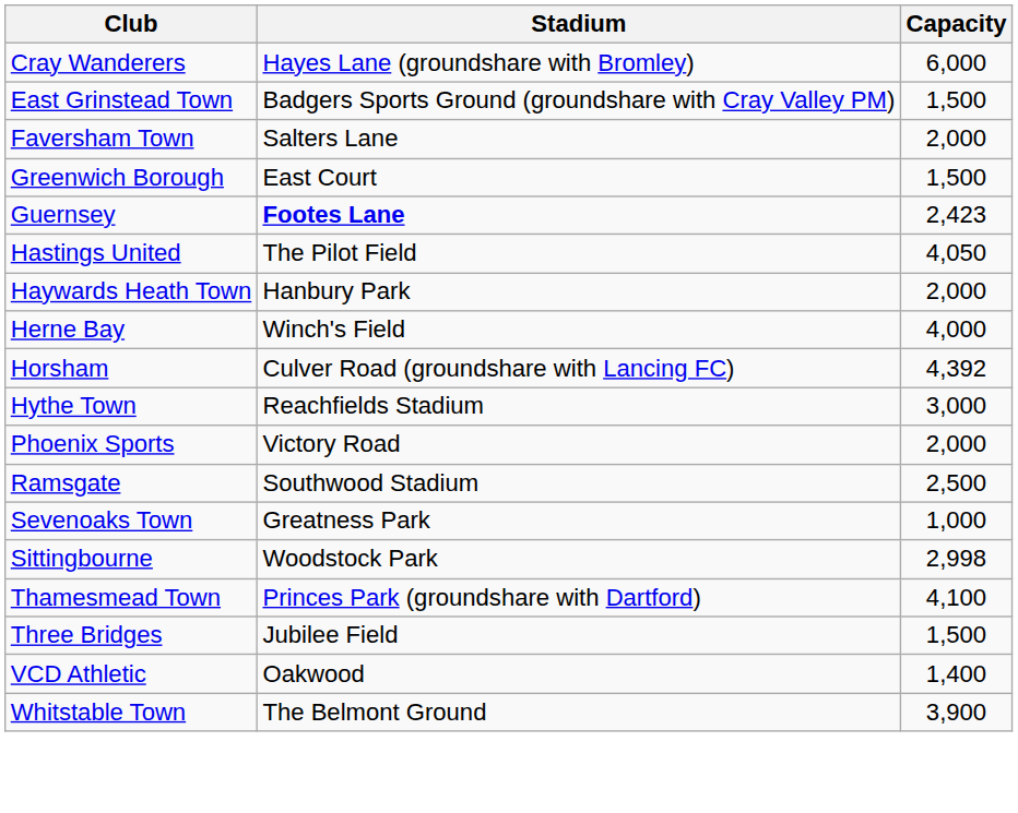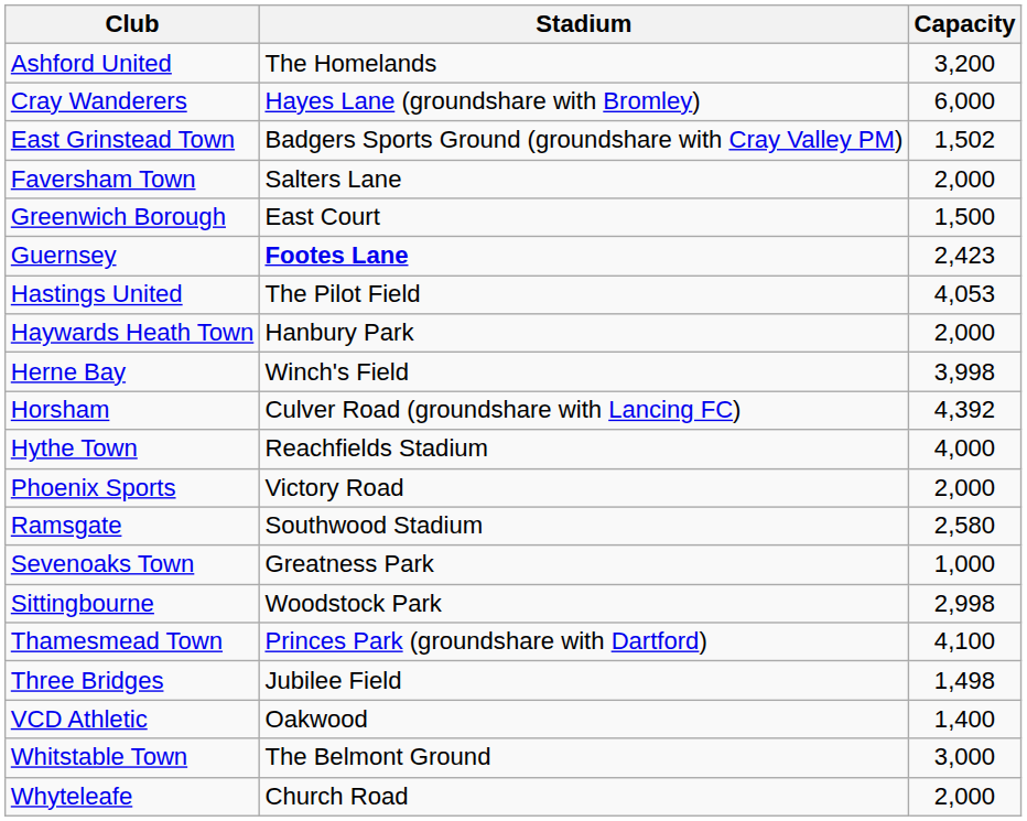+ row: Ashford United | The Homelands | 3,200
East Grinstead Town | Capacity: 1,500 -> 1,502
Hastings United | Capacity: 4,050 -> 4,053
Herne Bay | Capacity: 4,000 -> 3,998
Hythe Town | Capacity: 3,000 -> 4,000
Ramsgate | Capacity: 2,500 -> 2,580
Three Bridges | Capacity: 1,500 -> 1,498
Whitstable Town | Capacity: 3,900 -> 3,000
+ row: Whyteleafe | Church Road | 2,000
